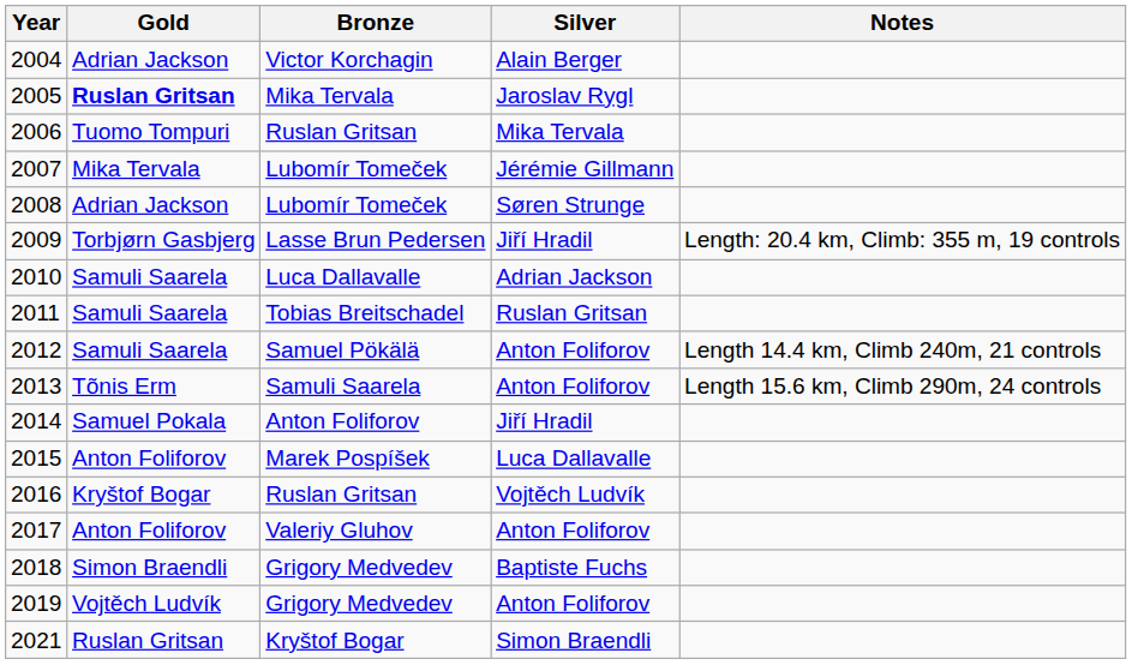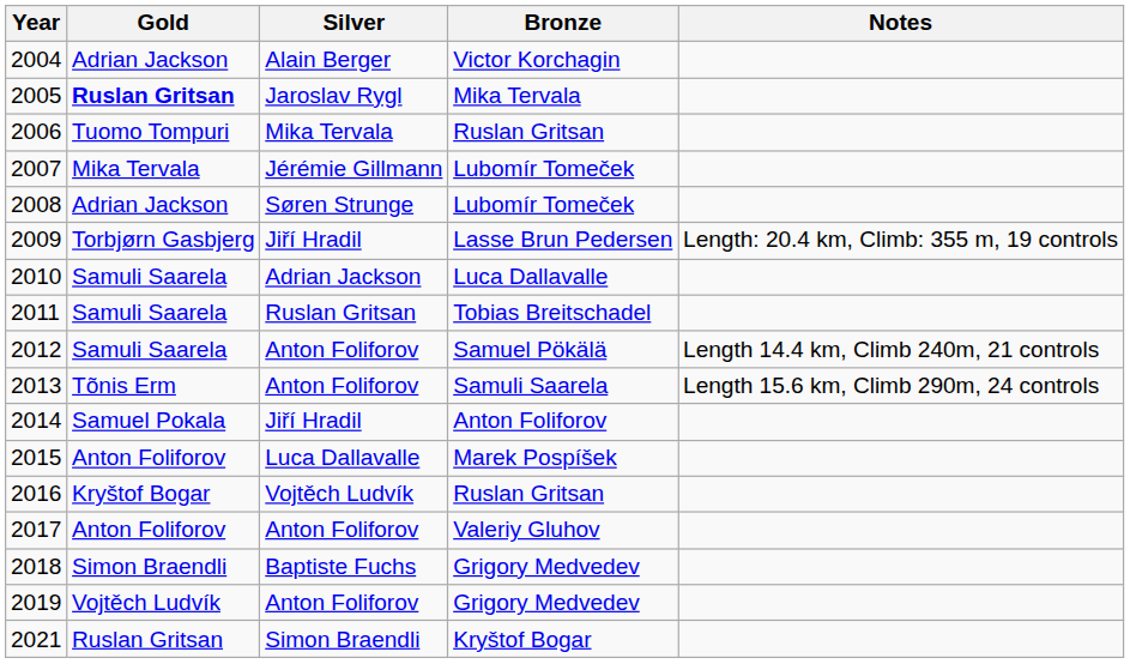columns swapped: Silver <-> Bronze
